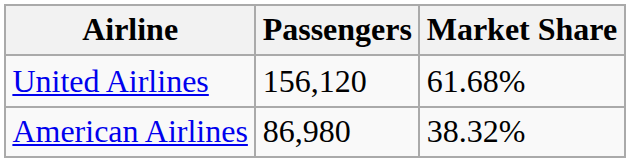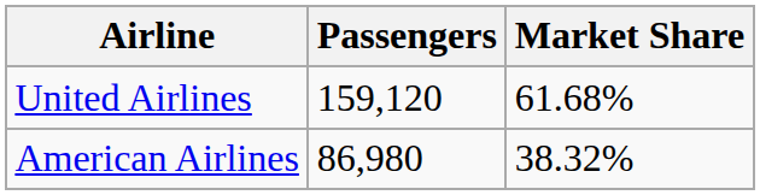United Airlines | Passengers: 156,120 -> 159,120
